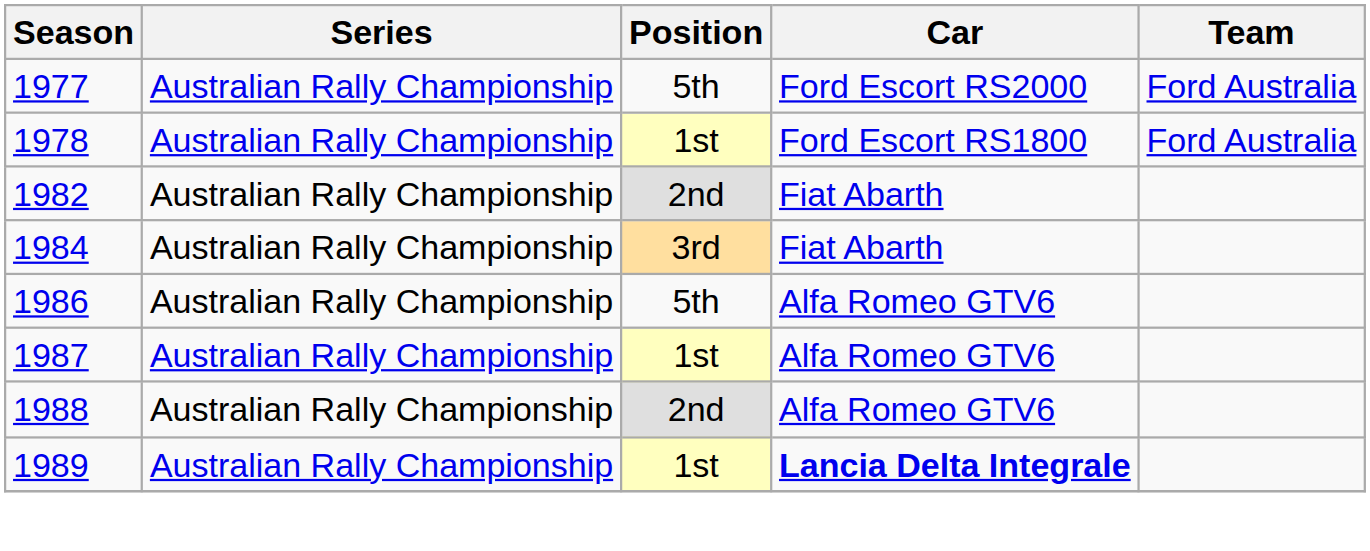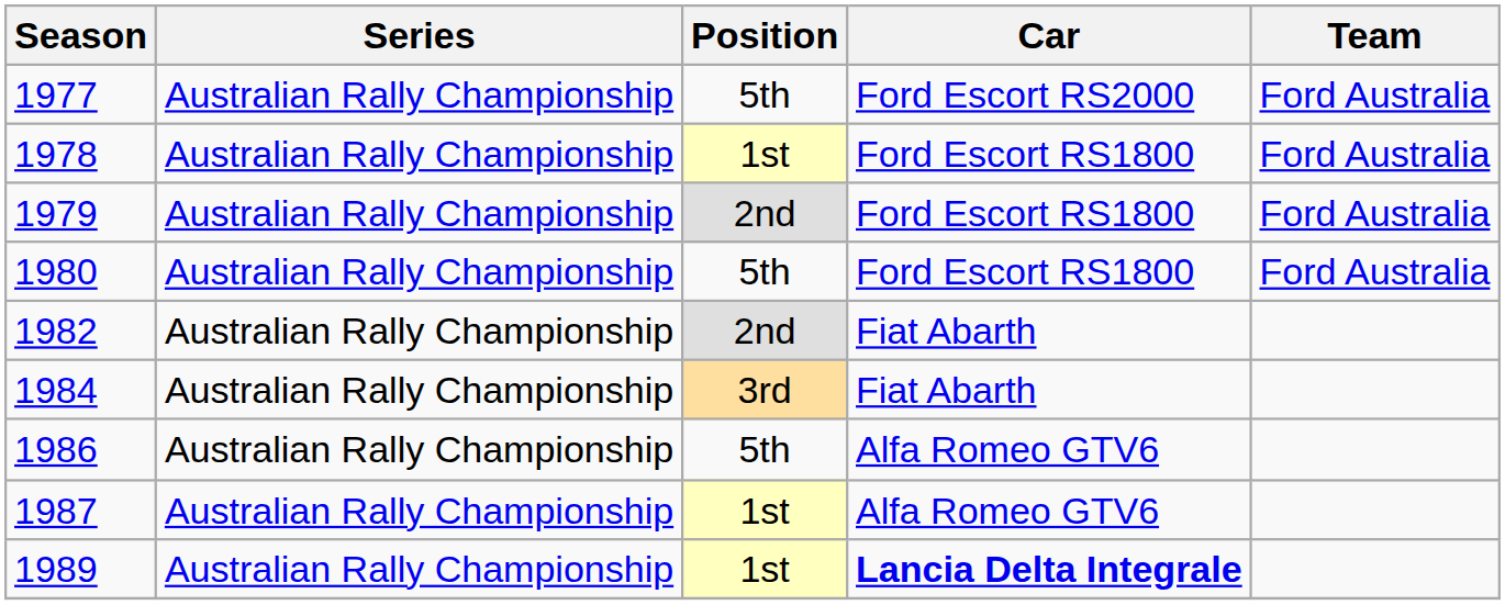+ row: 1979 | Australian Rally Championship | 2nd | Ford Escort RS1800 | Ford Australia
+ row: 1980 | Australian Rally Championship | 5th | Ford Escort RS1800 | Ford Australia
- row: 1988 | Australian Rally Championship | 2nd | Alfa Romeo GTV6
